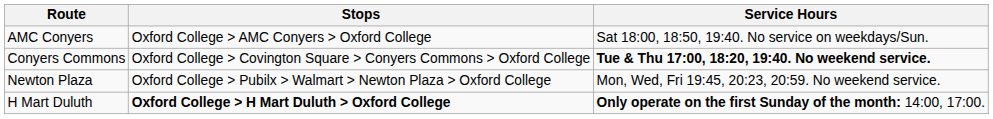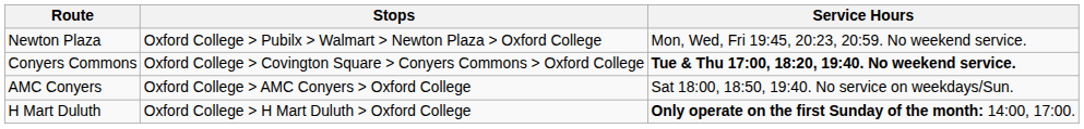rows swapped: Newton Plaza <-> AMC Conyers
H Mart Duluth | Stops: bold -> normal
